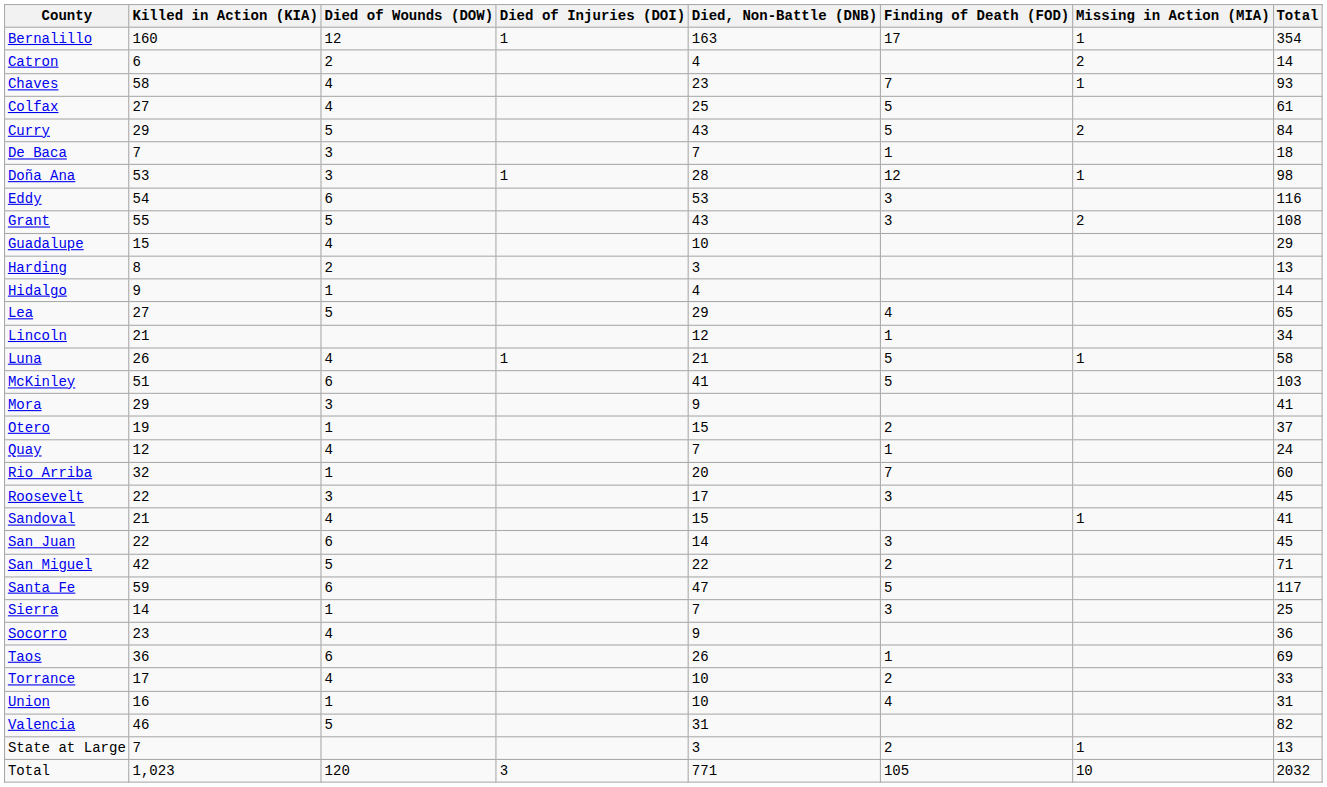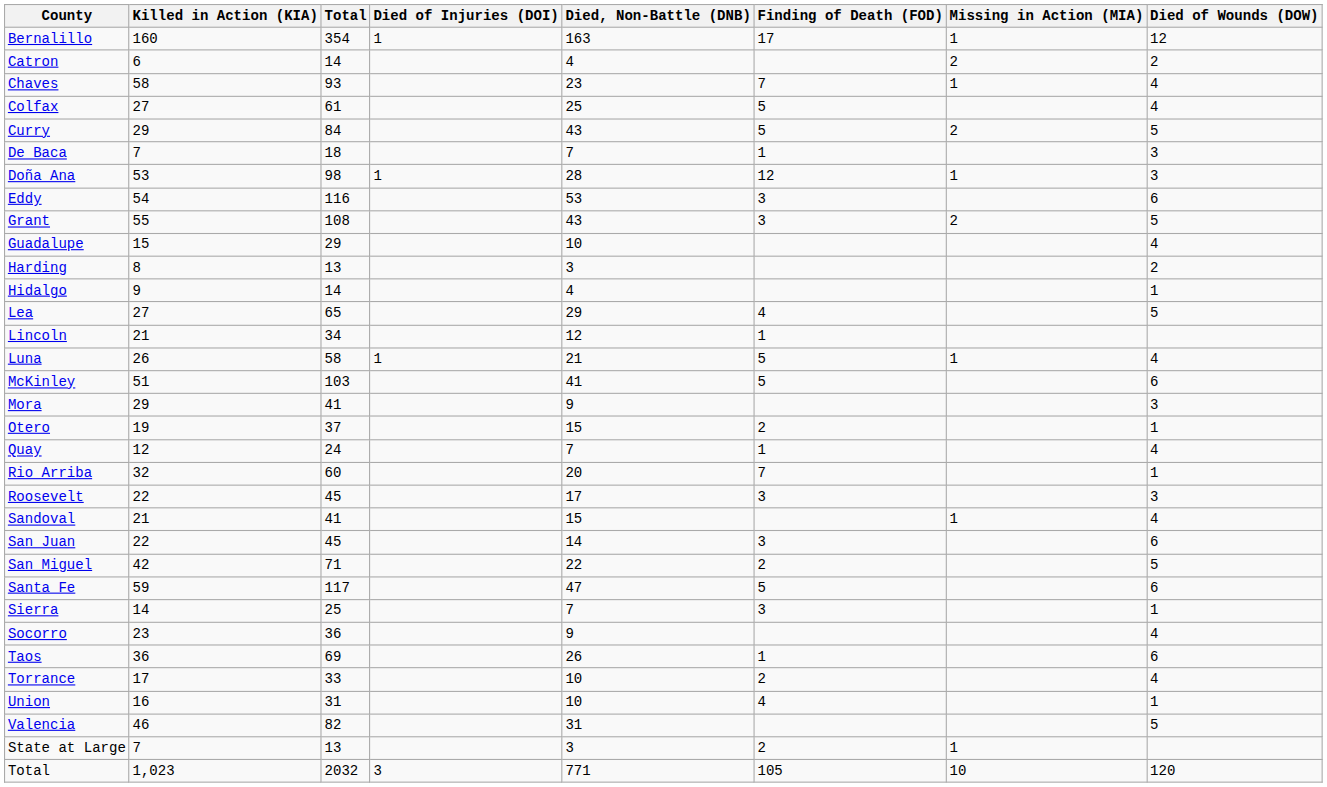columns swapped: Died of Wounds (DOW) <-> Total
